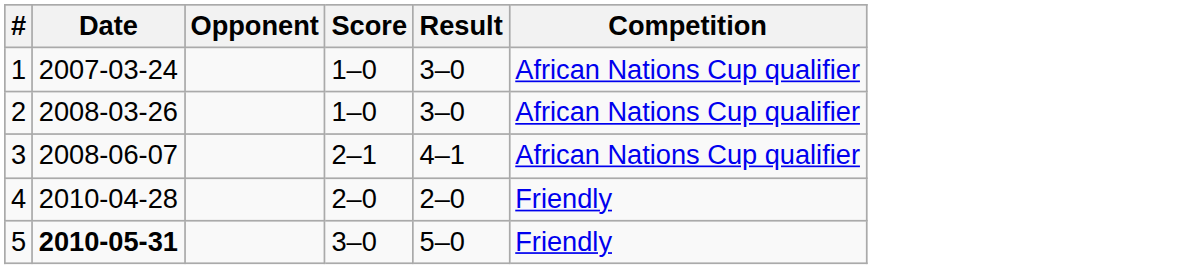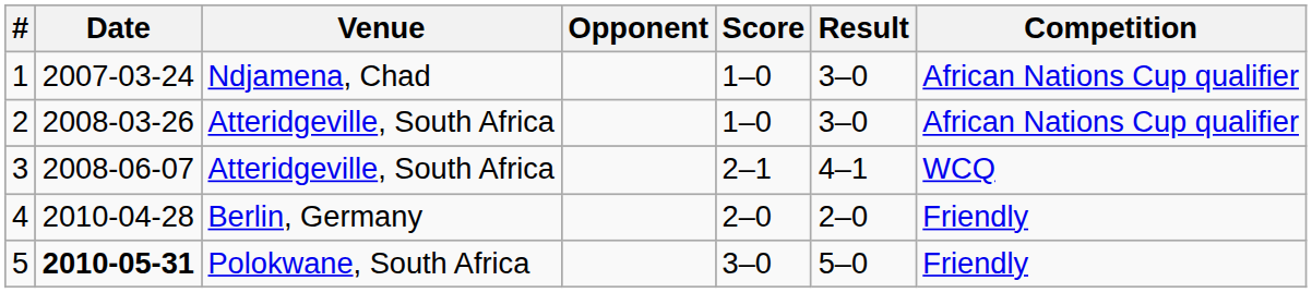+ column: Venue | Ndjamena, Chad | Atteridgeville, South Africa | Atteridgeville, South Africa | Berlin, Germany | Polokwane, South Africa
3 | Competition: African Nations Cup qualifier -> WCQ
